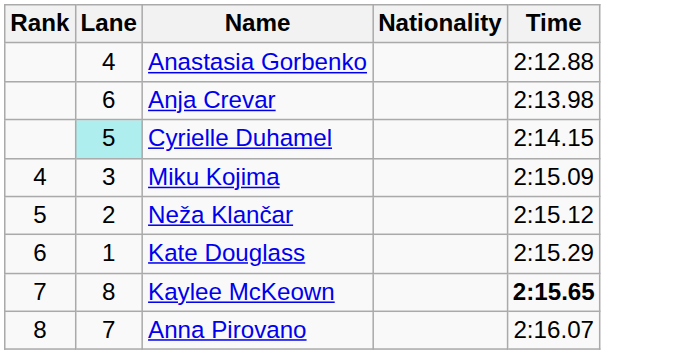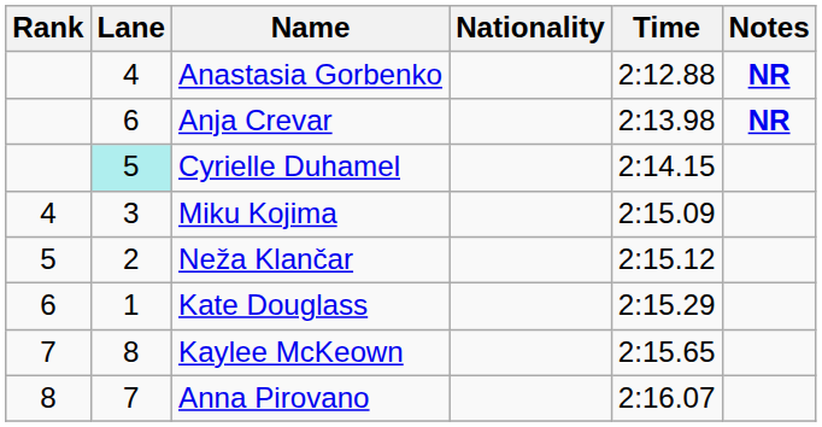+ column: Notes | NR | NR
Kaylee McKeown | Time: bold -> normal
